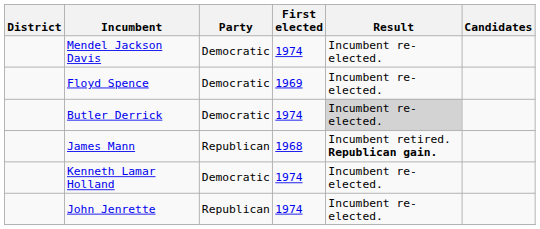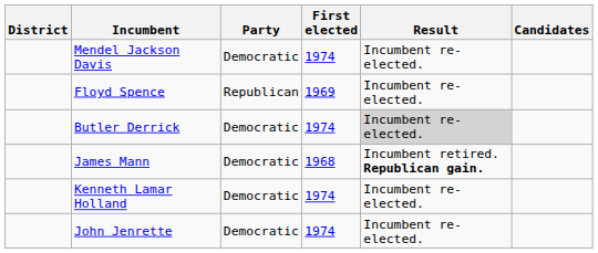Floyd Spence | Party: Democratic -> Republican
James Mann | Party: Republican -> Democratic
John Jenrette | Party: Republican -> Democratic
